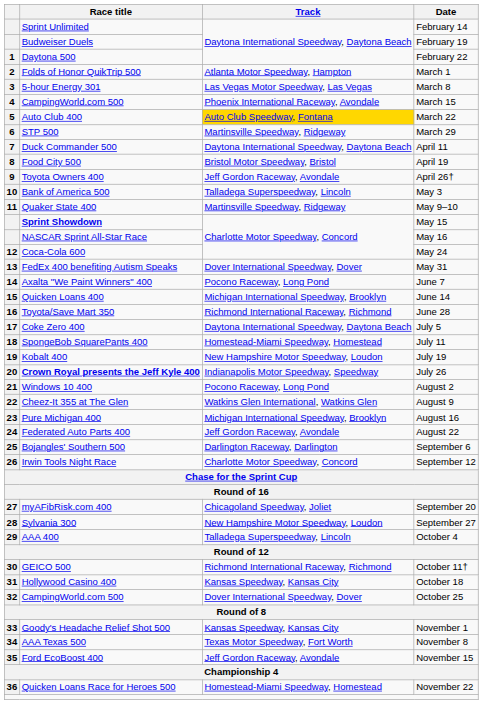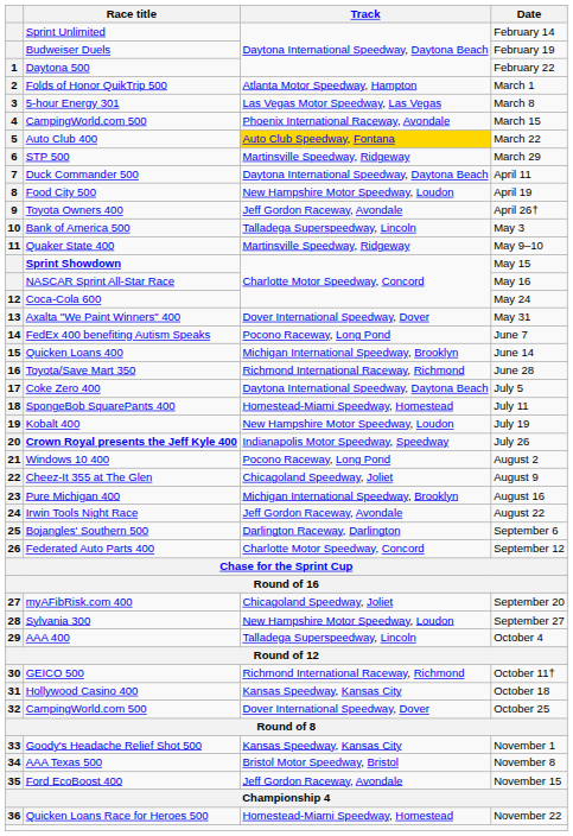April 19 | Track: Bristol Motor Speedway, Bristol -> New Hampshire Motor Speedway, Loudon
May 31 | Race title: FedEx 400 benefiting Autism Speaks -> Axalta "We Paint Winners" 400
June 7 | Race title: Axalta "We Paint Winners" 400 -> FedEx 400 benefiting Autism Speaks
August 9 | Track: Watkins Glen International, Watkins Glen -> Chicagoland Speedway, Joliet
August 22 | Race title: Federated Auto Parts 400 -> Irwin Tools Night Race
September 12 | Race title: Irwin Tools Night Race -> Federated Auto Parts 400
November 8 | Track: Texas Motor Speedway, Fort Worth -> Bristol Motor Speedway, Bristol
